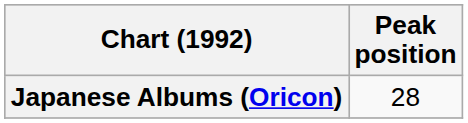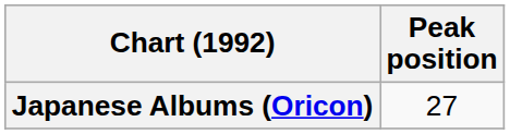Japanese Albums (Oricon) | Peak position: 28 -> 27
